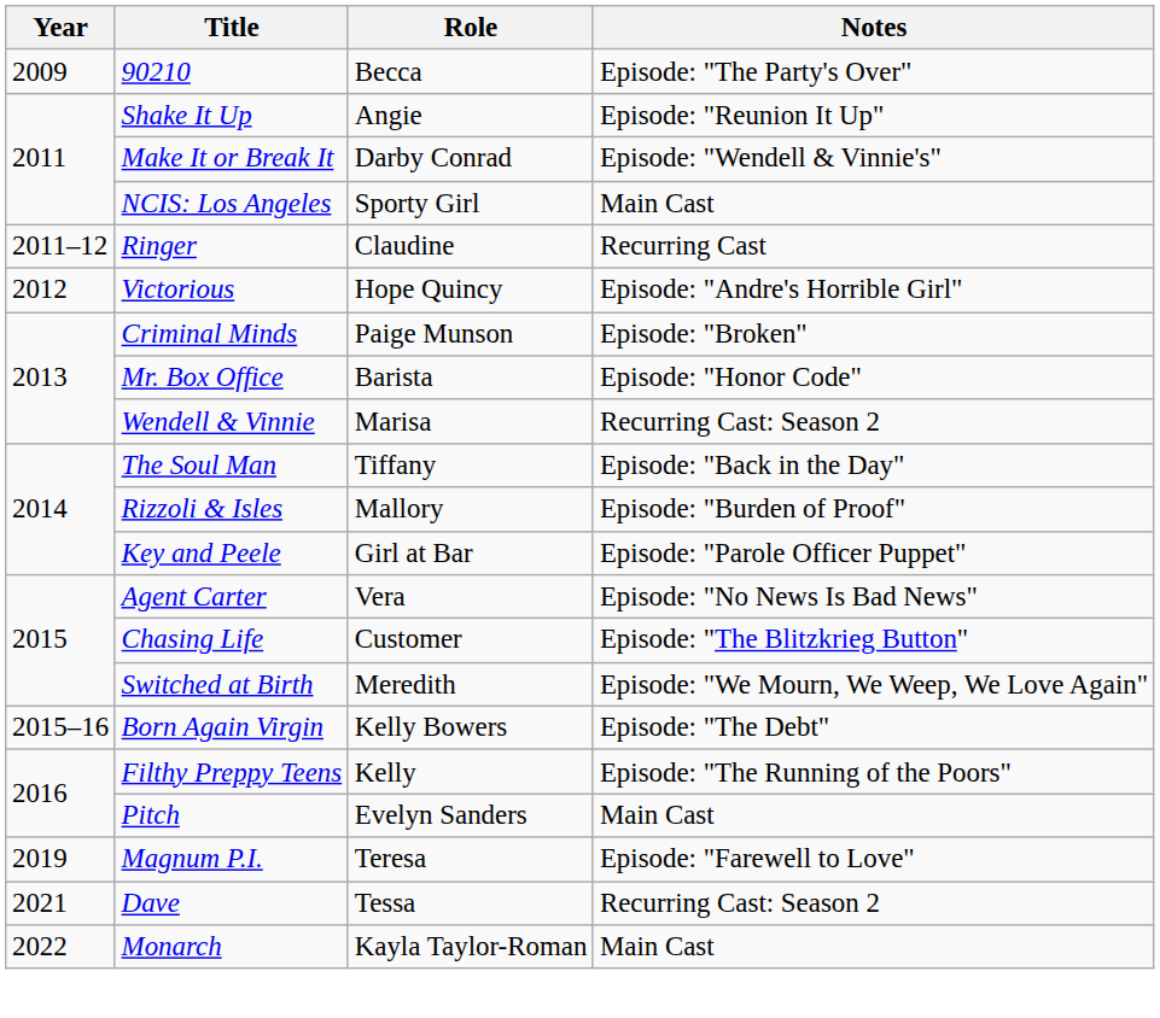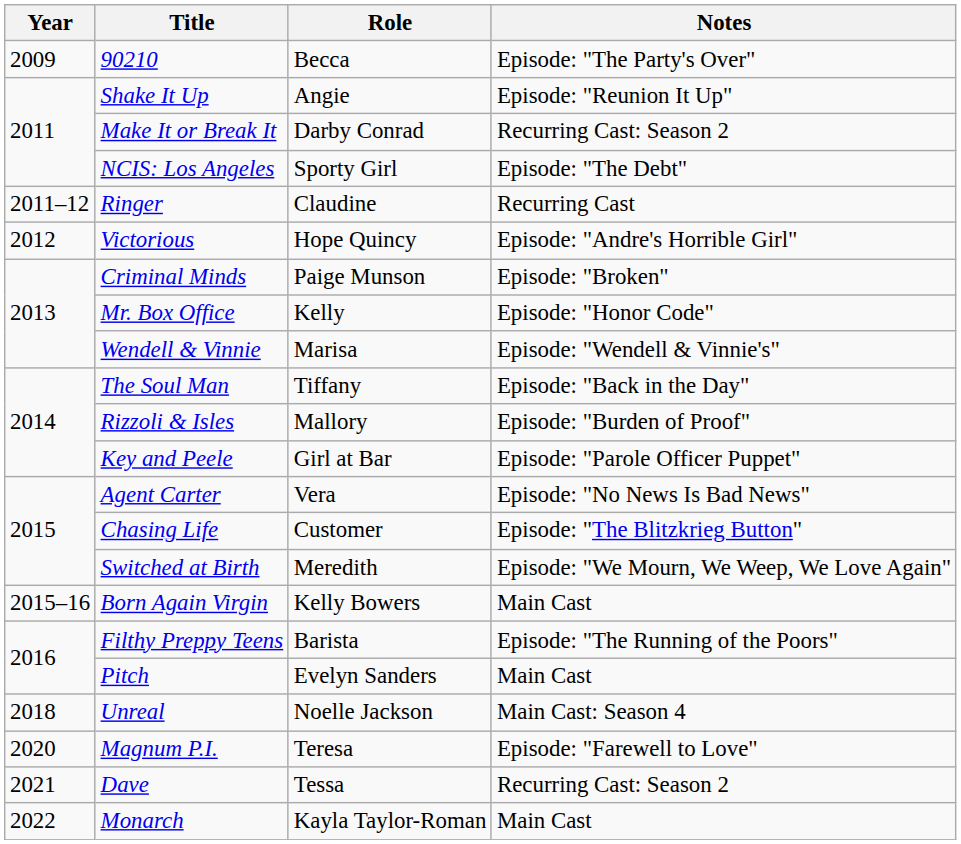Make It or Break It | Notes: Episode: "Wendell & Vinnie's" -> Recurring Cast: Season 2
NCIS: Los Angeles | Notes: Main Cast -> Episode: "The Debt"
Mr. Box Office | Role: Barista -> Kelly
Wendell & Vinnie | Notes: Recurring Cast: Season 2 -> Episode: "Wendell & Vinnie's"
Born Again Virgin | Notes: Episode: "The Debt" -> Main Cast
Filthy Preppy Teens | Role: Kelly -> Barista
+ row: 2018 | Unreal | Noelle Jackson | Main Cast: Season 4
Magnum P.I. | Year: 2019 -> 2020
